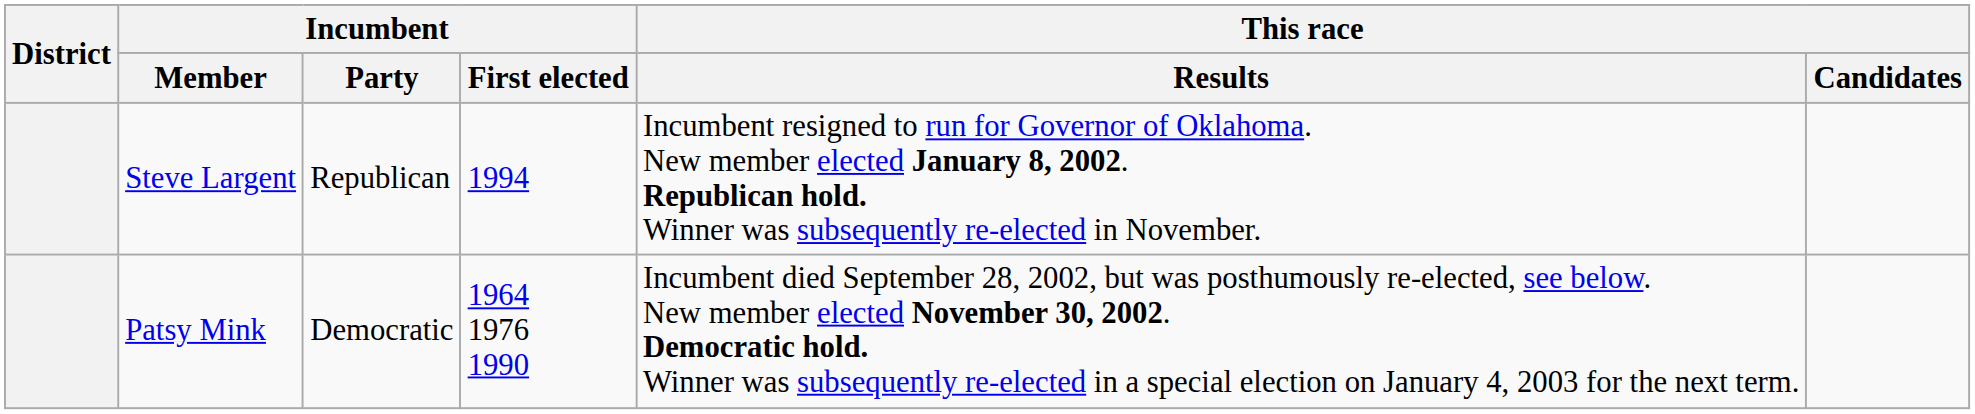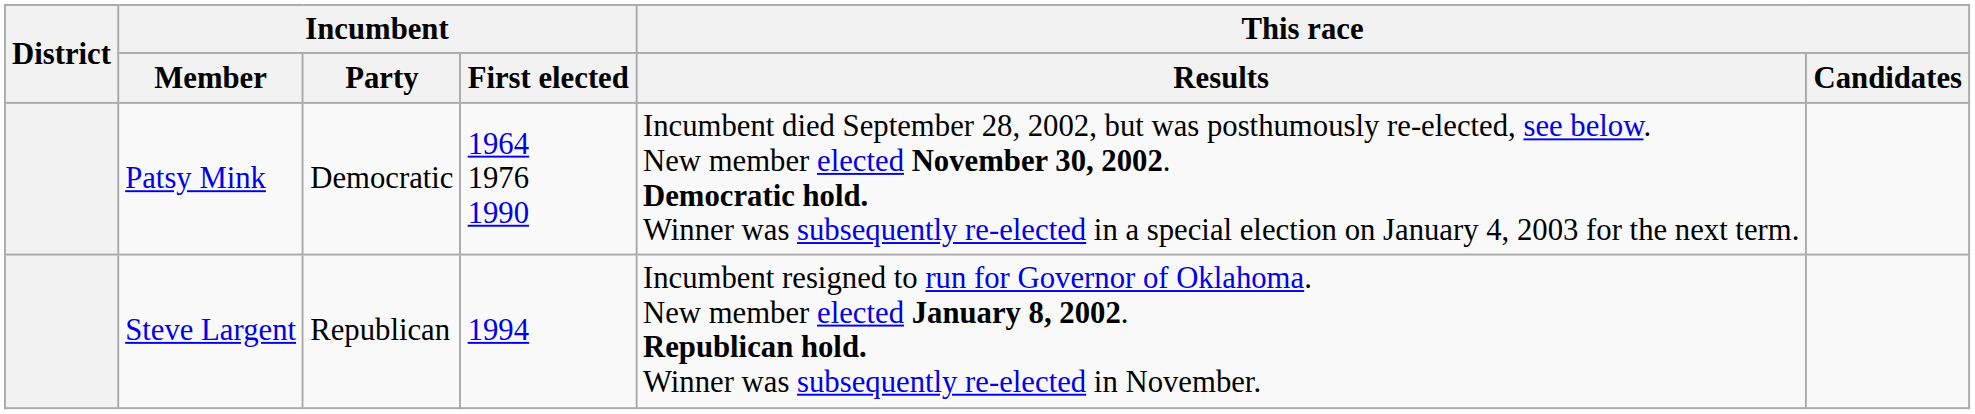rows swapped: Steve Largent <-> Patsy Mink
